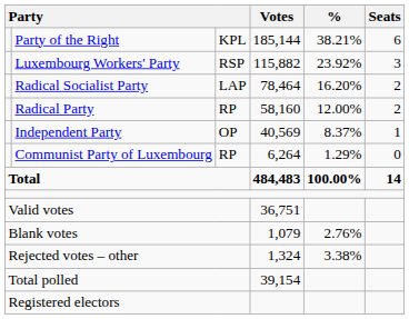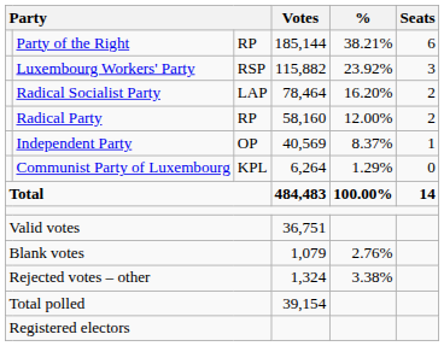Party of the Right | column 3: KPL -> RP
Communist Party of Luxembourg | column 3: RP -> KPL
